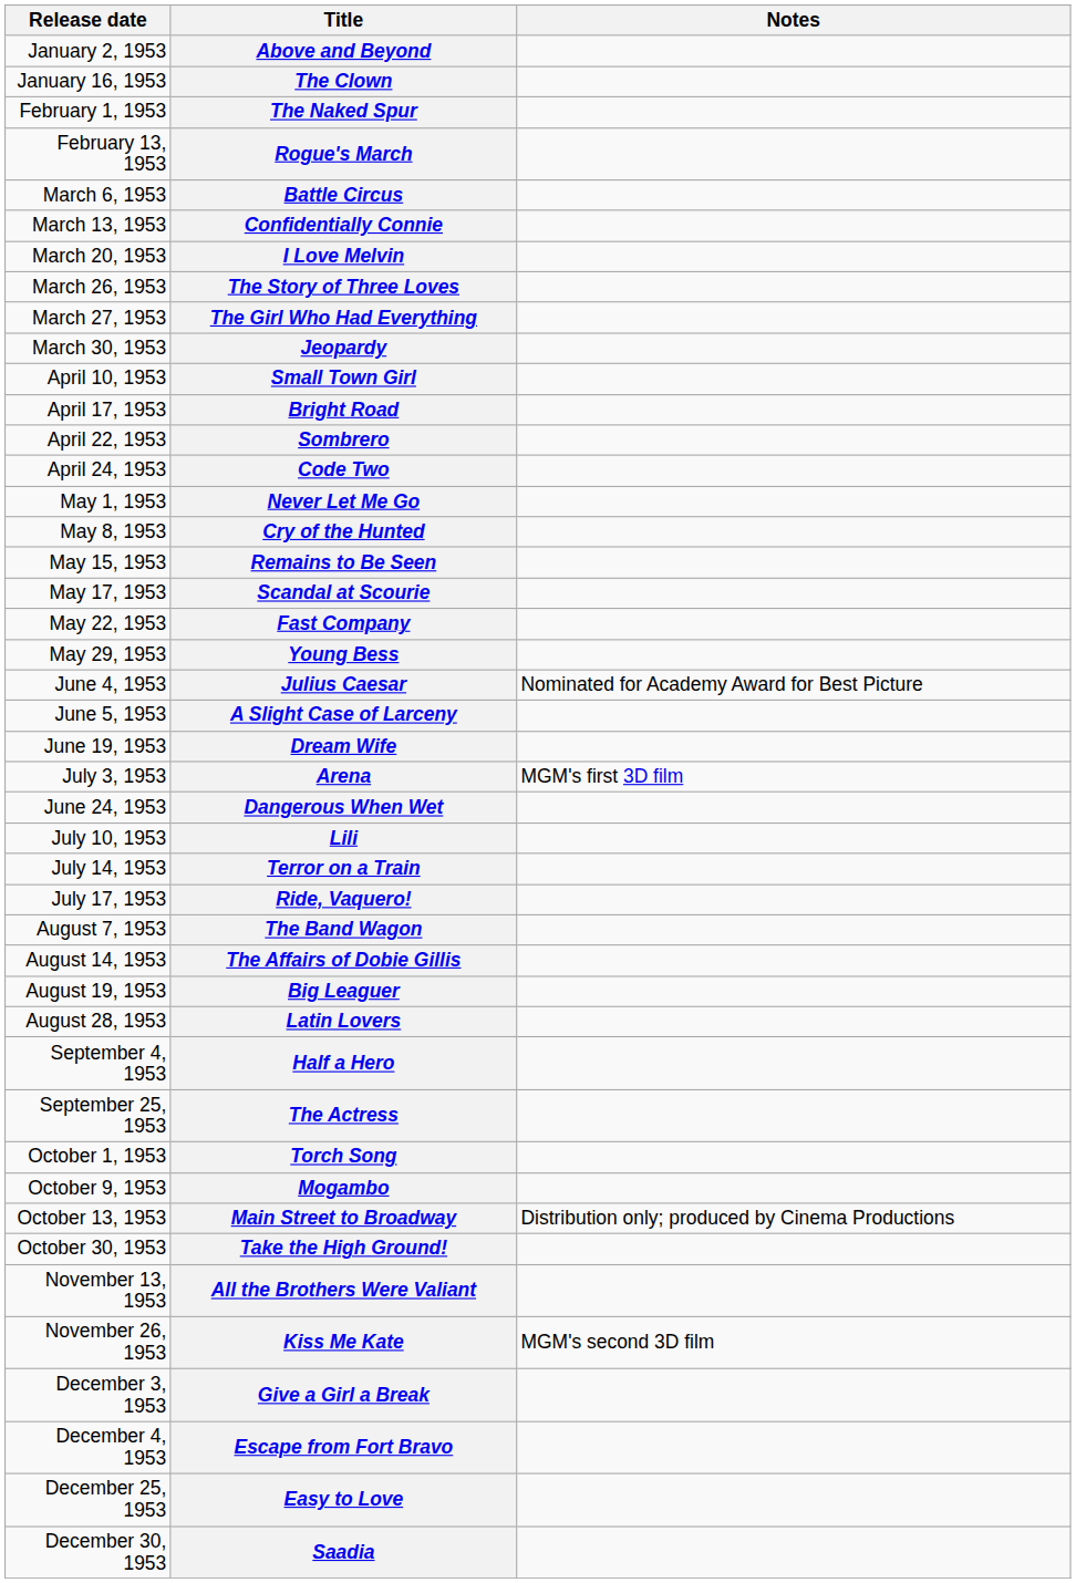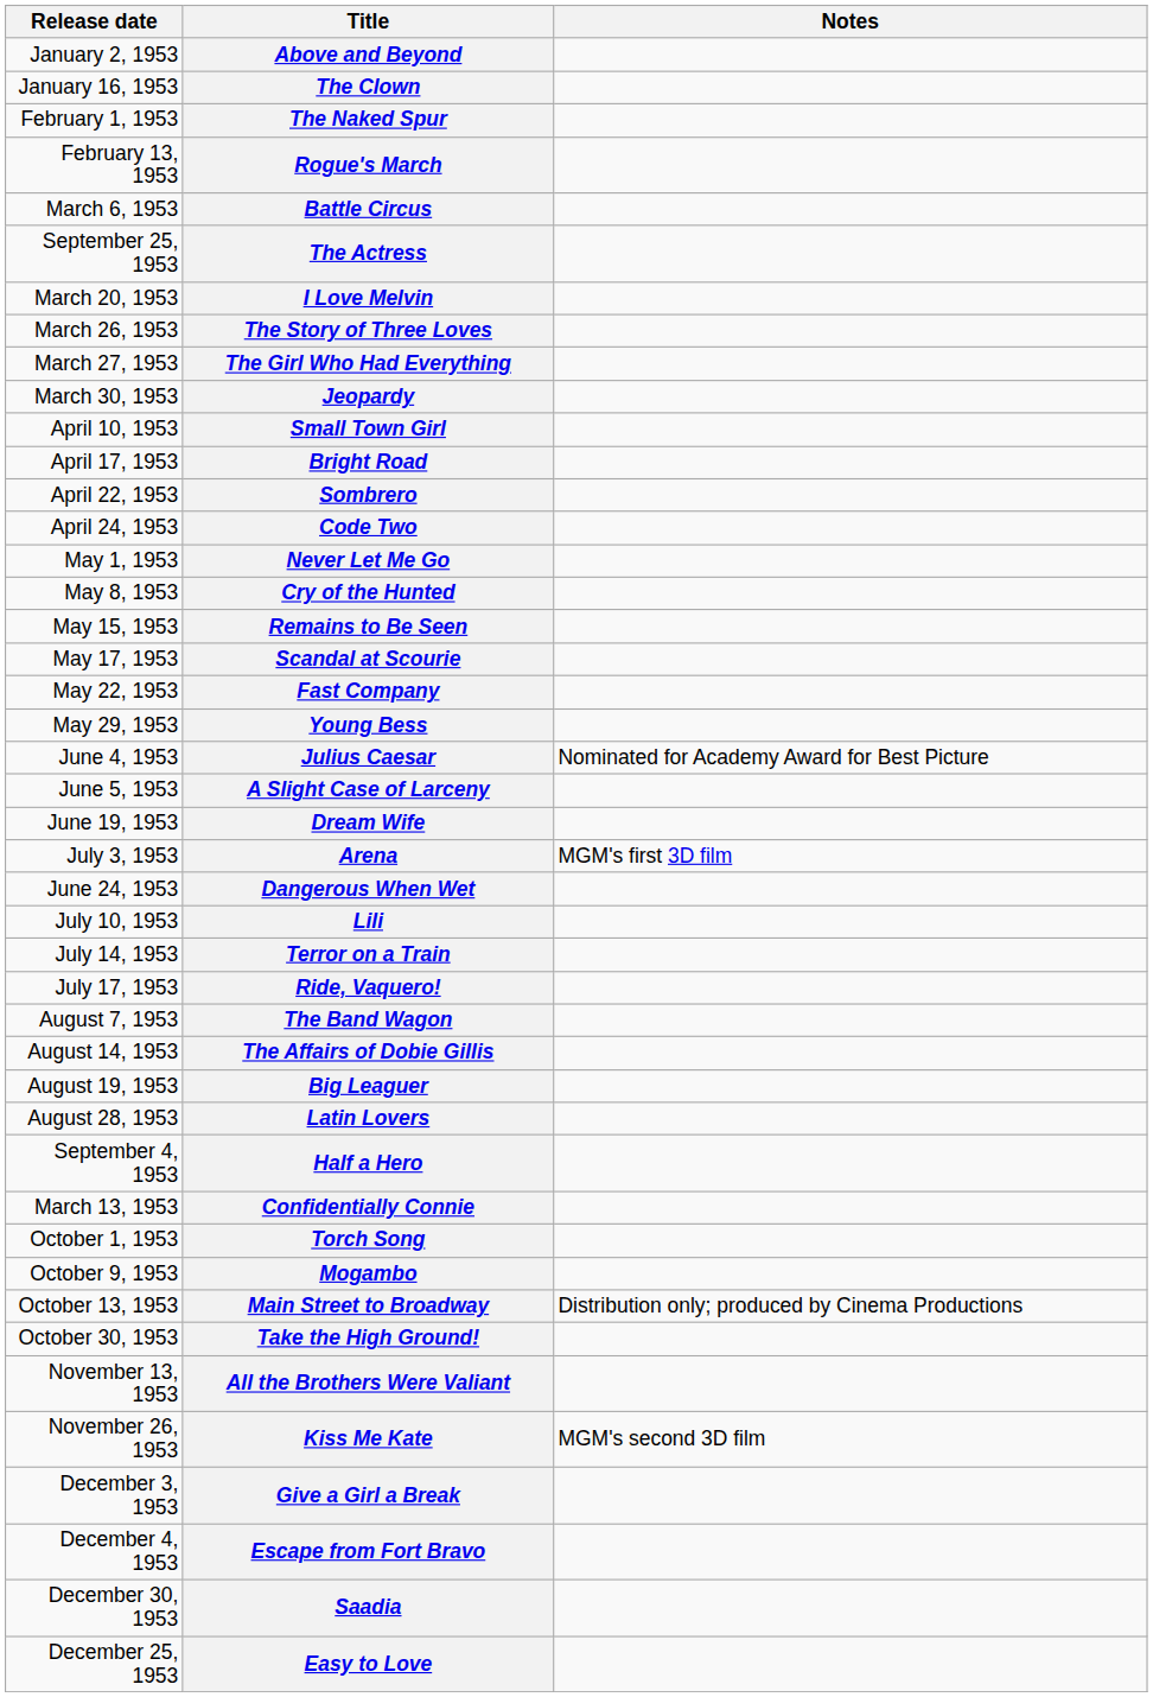rows swapped: Confidentially Connie <-> The Actress
rows swapped: Easy to Love <-> Saadia
